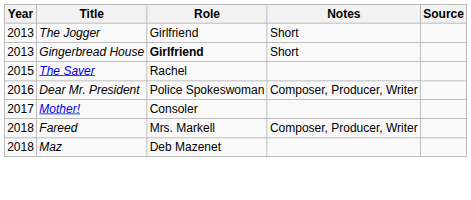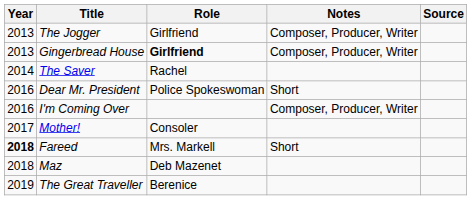The Jogger | Notes: Short -> Composer, Producer, Writer
Gingerbread House | Notes: Short -> Composer, Producer, Writer
The Saver | Year: 2015 -> 2014
Dear Mr. President | Notes: Composer, Producer, Writer -> Short
+ row: 2016 | I'm Coming Over | Composer, Producer, Writer
Fareed | Year: normal -> bold
Fareed | Notes: Composer, Producer, Writer -> Short
+ row: 2019 | The Great Traveller | Berenice
